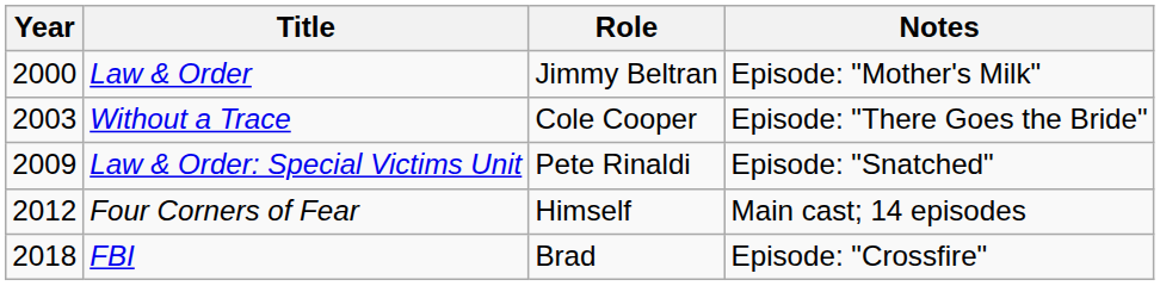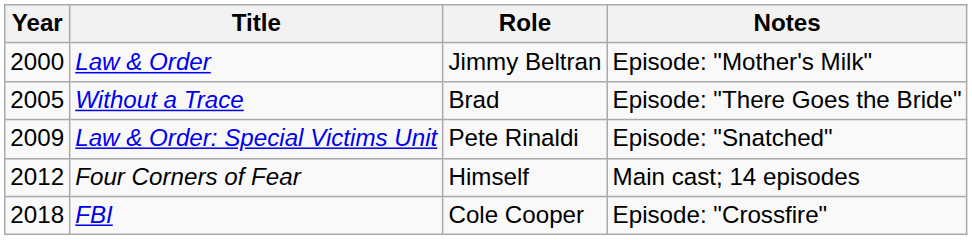Without a Trace | Year: 2003 -> 2005
Without a Trace | Role: Cole Cooper -> Brad
FBI | Role: Brad -> Cole Cooper
